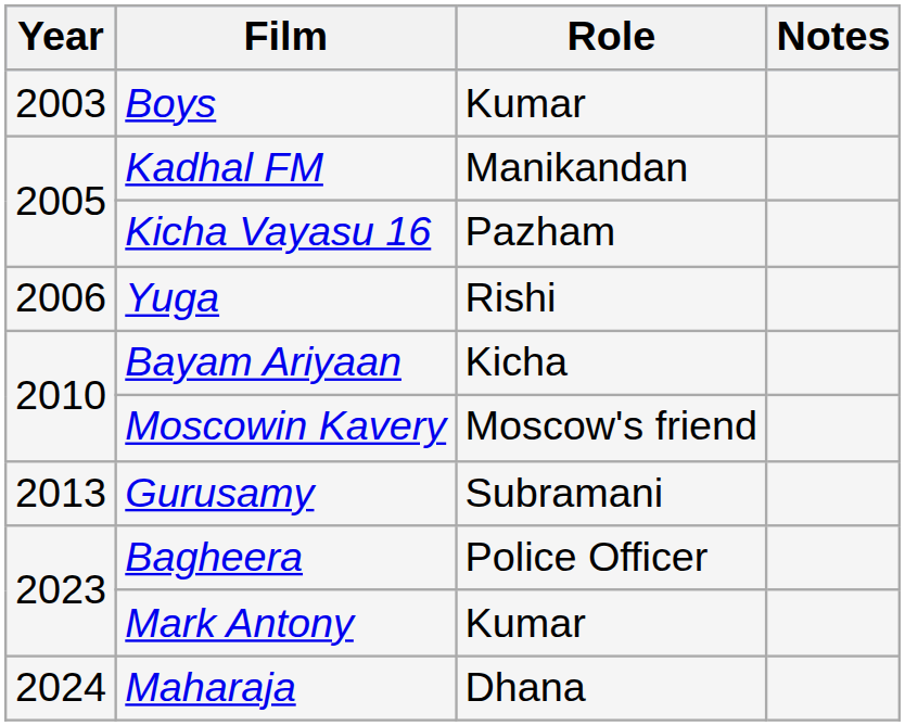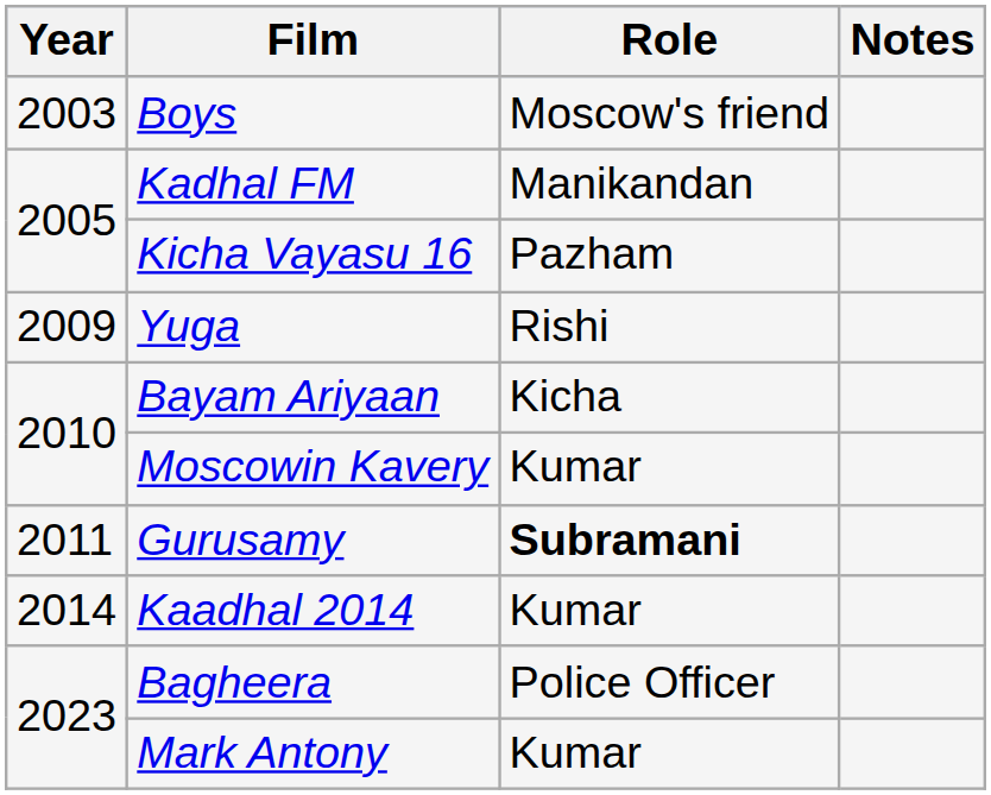Boys | Role: Kumar -> Moscow's friend
Yuga | Year: 2006 -> 2009
Moscowin Kavery | Role: Moscow's friend -> Kumar
Gurusamy | Year: 2013 -> 2011
Gurusamy | Role: normal -> bold
+ row: 2014 | Kaadhal 2014 | Kumar
- row: 2024 | Maharaja | Dhana
